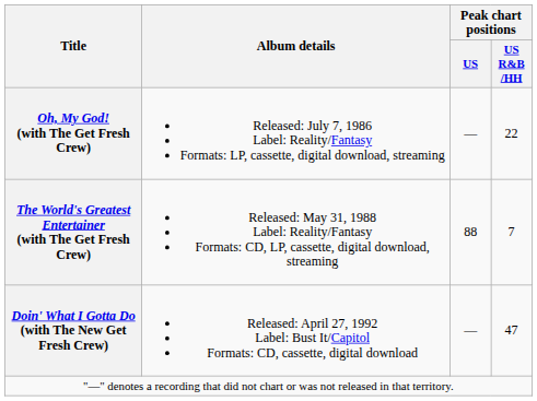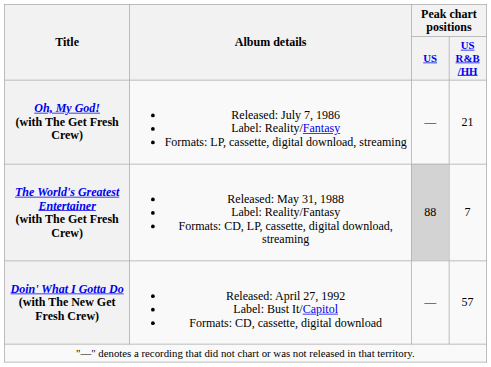Oh, My God! (with The Get Fresh Crew) | Peak chart positions / US R&B /HH: 22 -> 21
The World's Greatest Entertainer (with The Get Fresh Crew) | Peak chart positions / US: no background -> lightgrey background
Doin' What I Gotta Do (with The New Get Fresh Crew) | Peak chart positions / US R&B /HH: 47 -> 57
